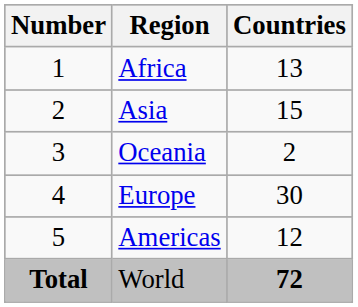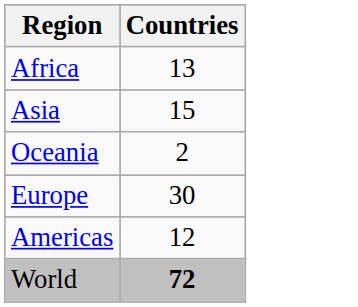- column: Number | 1 | 2 | 3 | 4 | 5 | Total
